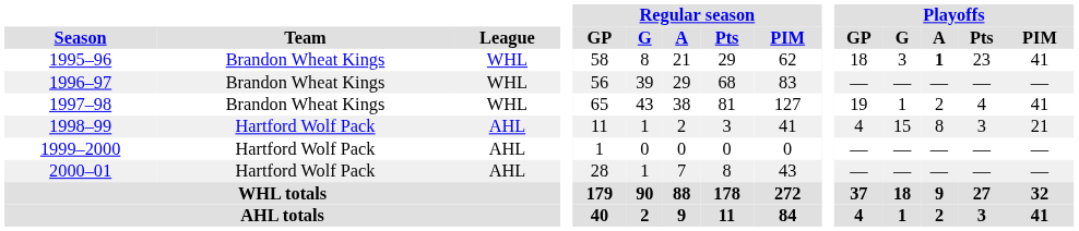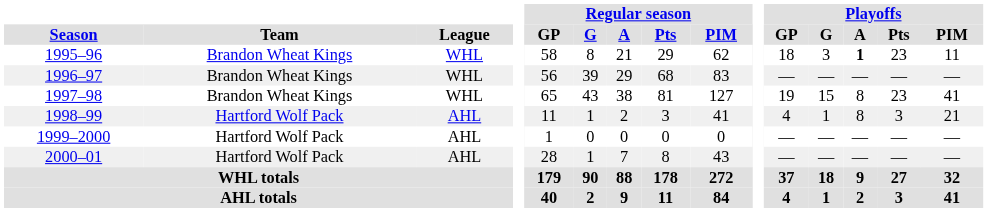1995–96 | Playoffs / PIM: 41 -> 11
1997–98 | Playoffs / G: 1 -> 15
1997–98 | Playoffs / A: 2 -> 8
1997–98 | Playoffs / Pts: 4 -> 23
1998–99 | Playoffs / G: 15 -> 1
